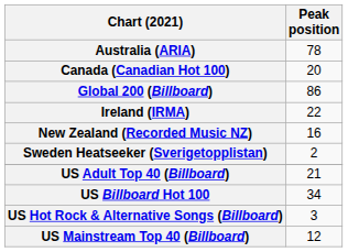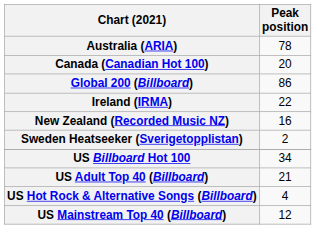rows swapped: US Billboard Hot 100 <-> US Adult Top 40 (Billboard)
US Hot Rock & Alternative Songs (Billboard) | Peak position: 3 -> 4
